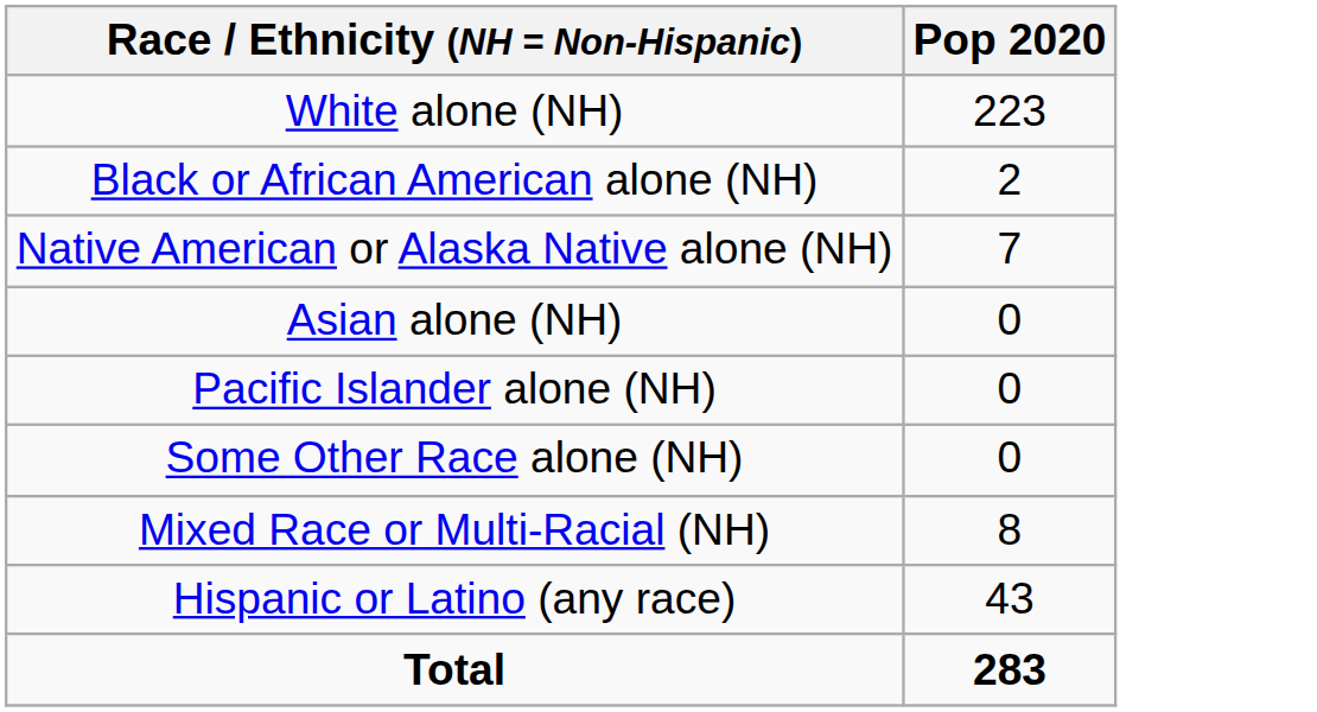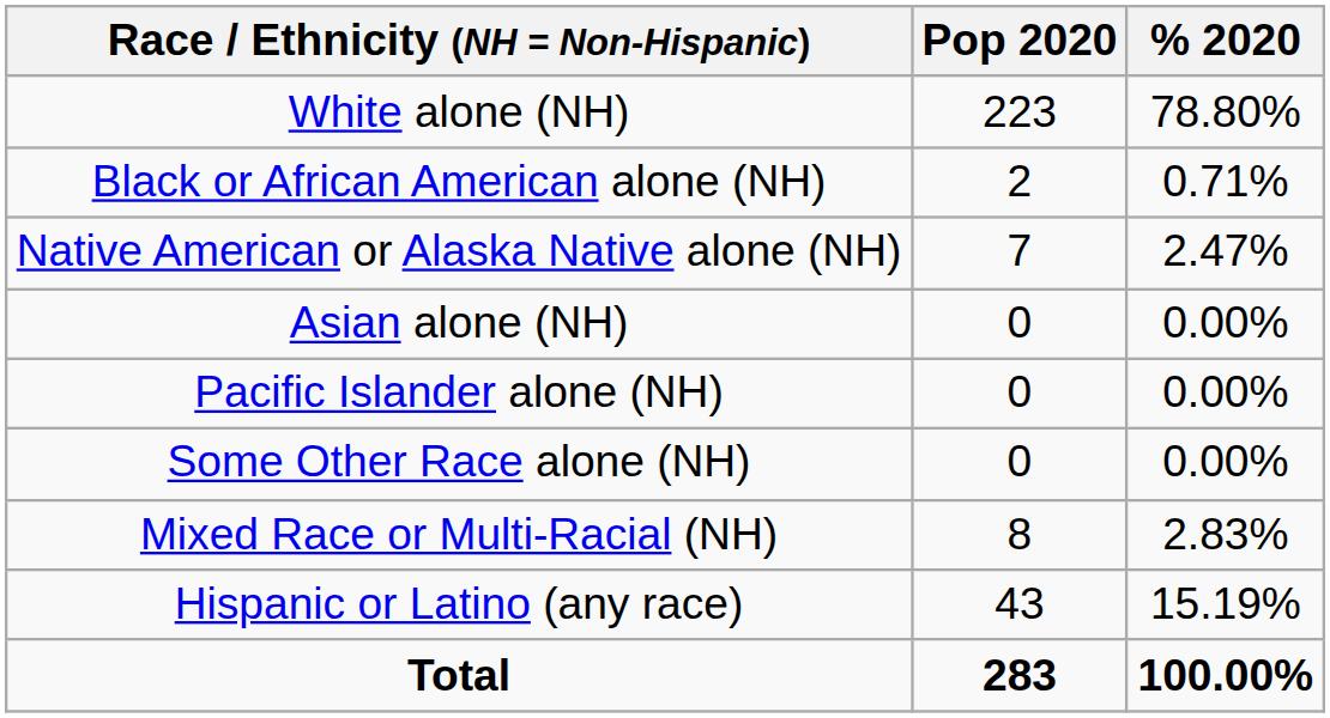+ column: % 2020 | 78.80% | 0.71% | 2.47% | 0.00% | 0.00% | 0.00% | 2.83% | 15.19% | 100.00%
